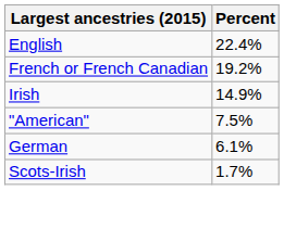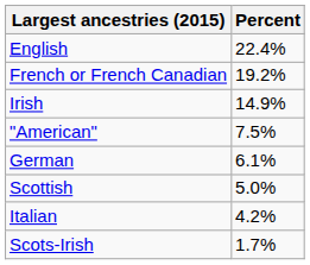+ row: Scottish | 5.0%
+ row: Italian | 4.2%
